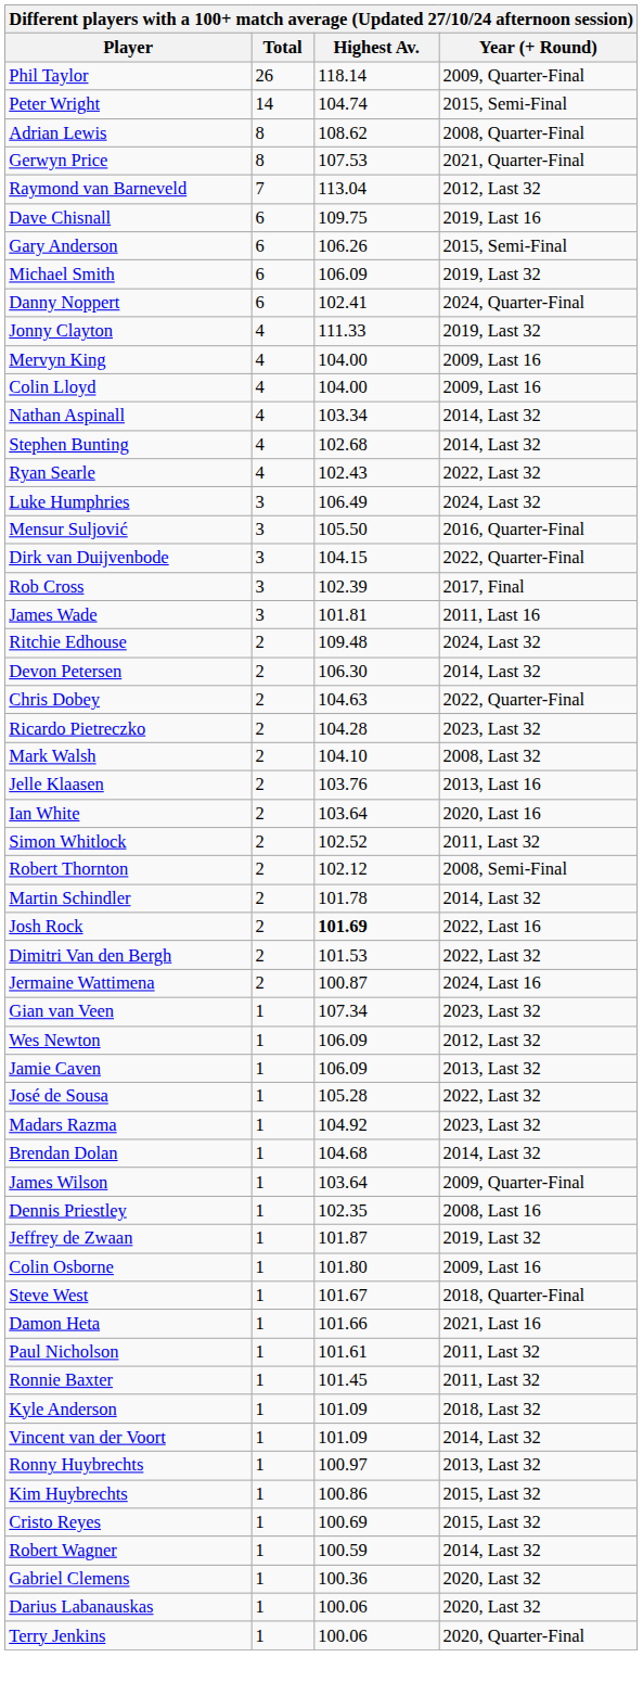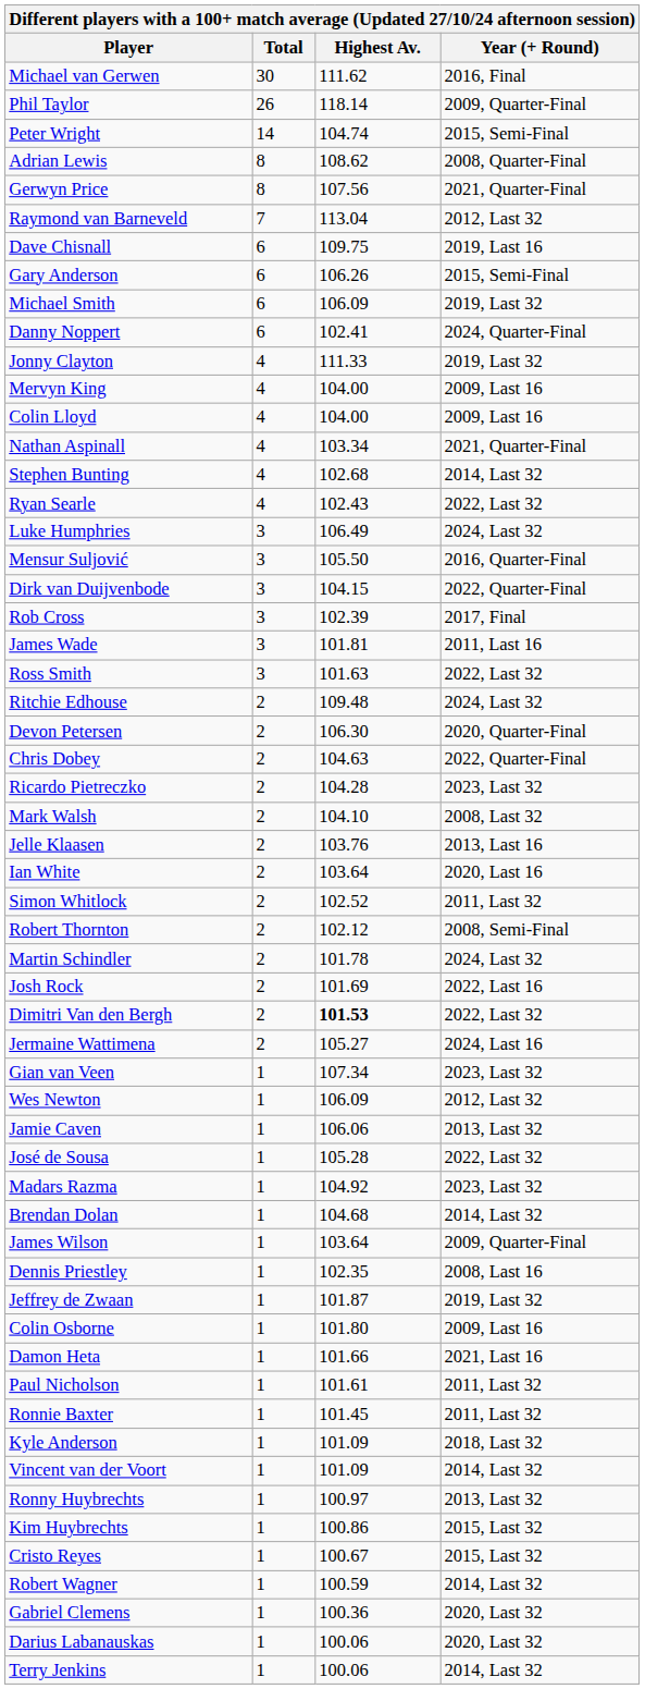+ row: Michael van Gerwen | 30 | 111.62 | 2016, Final
Gerwyn Price | Highest Av.: 107.53 -> 107.56
Nathan Aspinall | Year (+ Round): 2014, Last 32 -> 2021, Quarter-Final
+ row: Ross Smith | 3 | 101.63 | 2022, Last 32
Devon Petersen | Year (+ Round): 2014, Last 32 -> 2020, Quarter-Final
Martin Schindler | Year (+ Round): 2014, Last 32 -> 2024, Last 32
Josh Rock | Highest Av.: bold -> normal
Dimitri Van den Bergh | Highest Av.: normal -> bold
Jermaine Wattimena | Highest Av.: 100.87 -> 105.27
Jamie Caven | Highest Av.: 106.09 -> 106.06
- row: Steve West | 1 | 101.67 | 2018, Quarter-Final
Cristo Reyes | Highest Av.: 100.69 -> 100.67
Terry Jenkins | Year (+ Round): 2020, Quarter-Final -> 2014, Last 32
